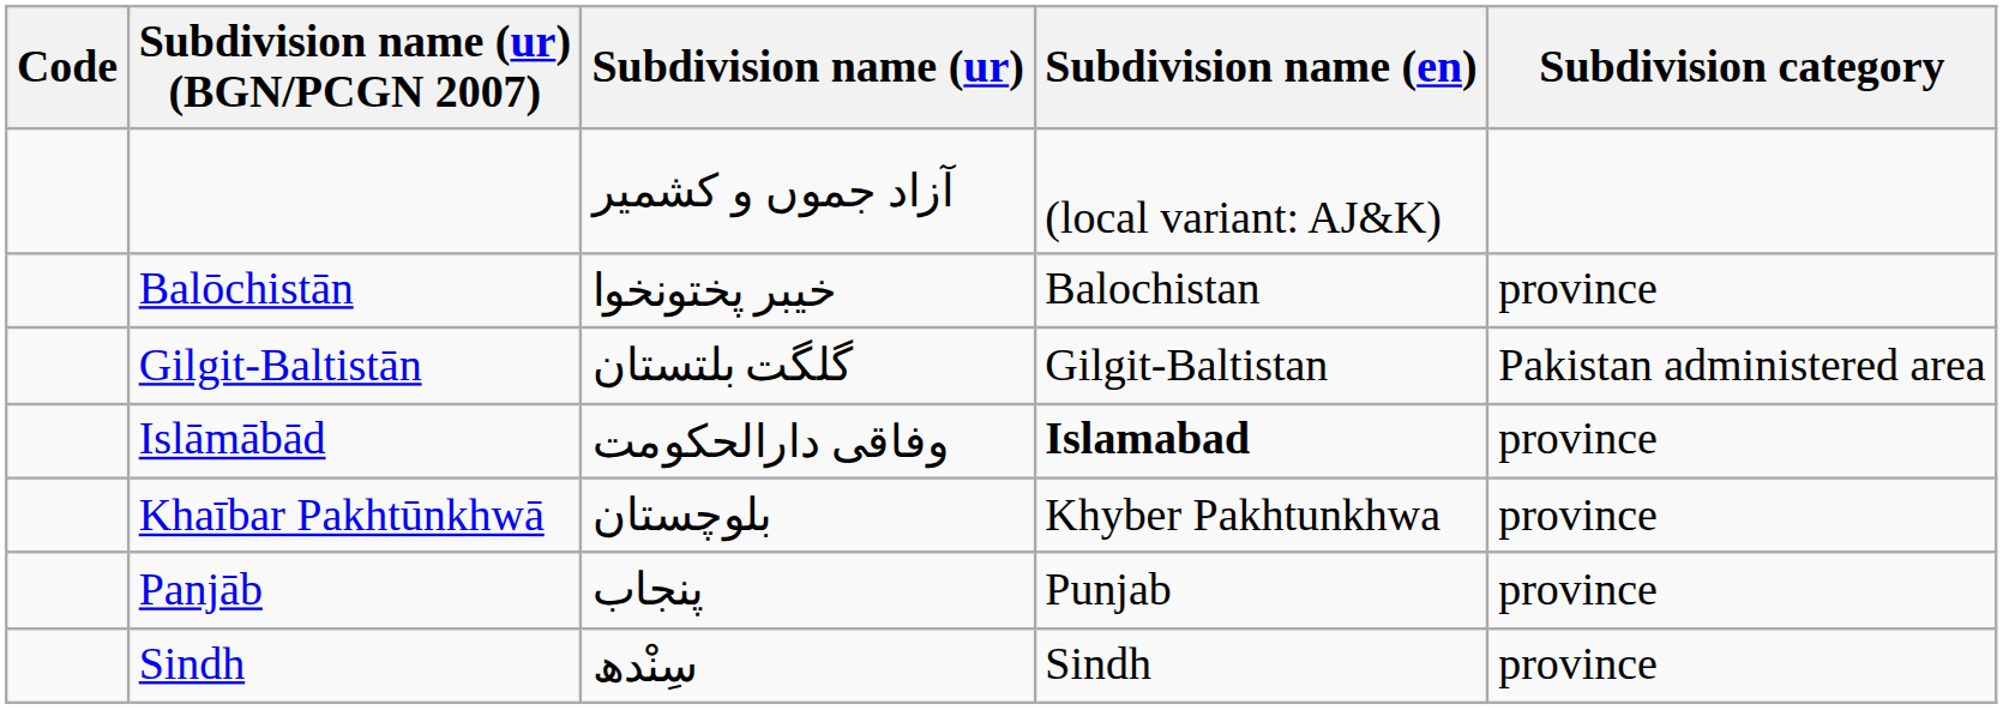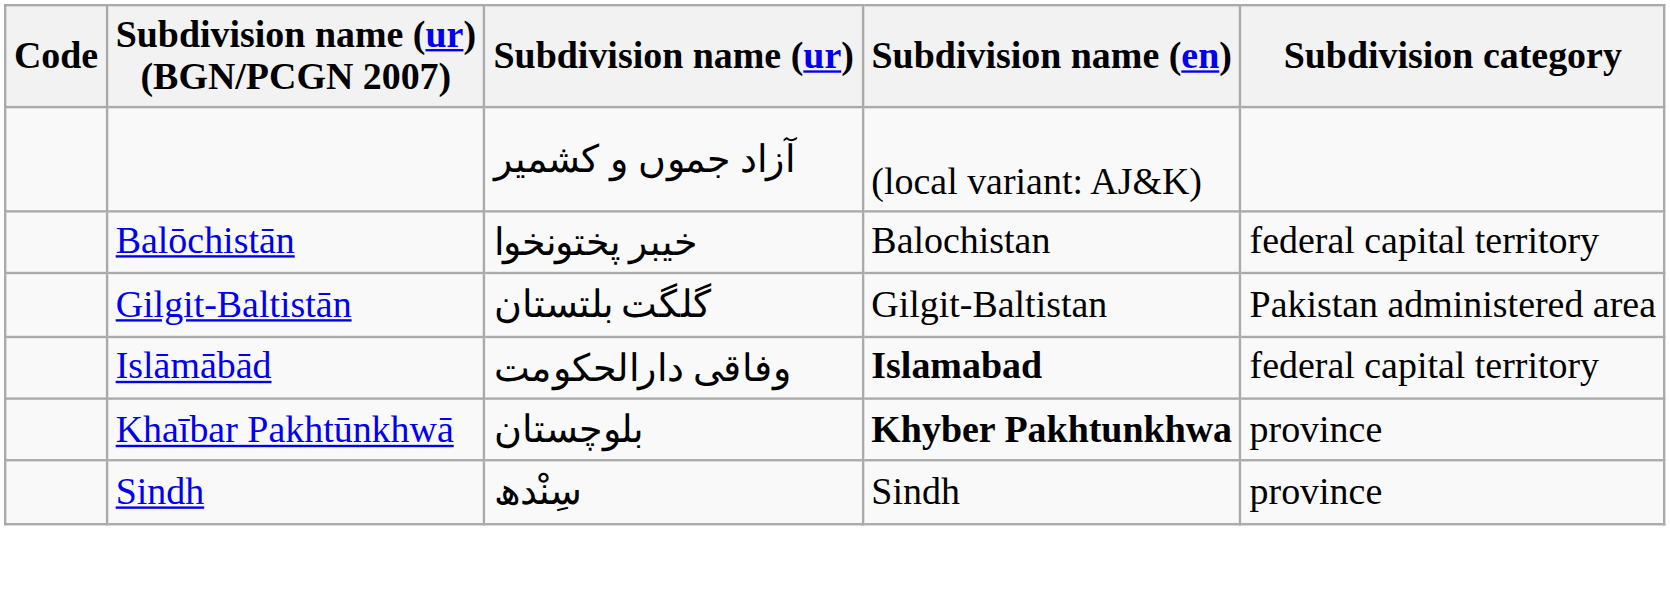Balōchistān | Subdivision category: province -> federal capital territory
Islāmābād | Subdivision category: province -> federal capital territory
Khaībar Pakhtūnkhwā | Subdivision name (en): normal -> bold
- row: Panjāb | پنجاب | Punjab | province
